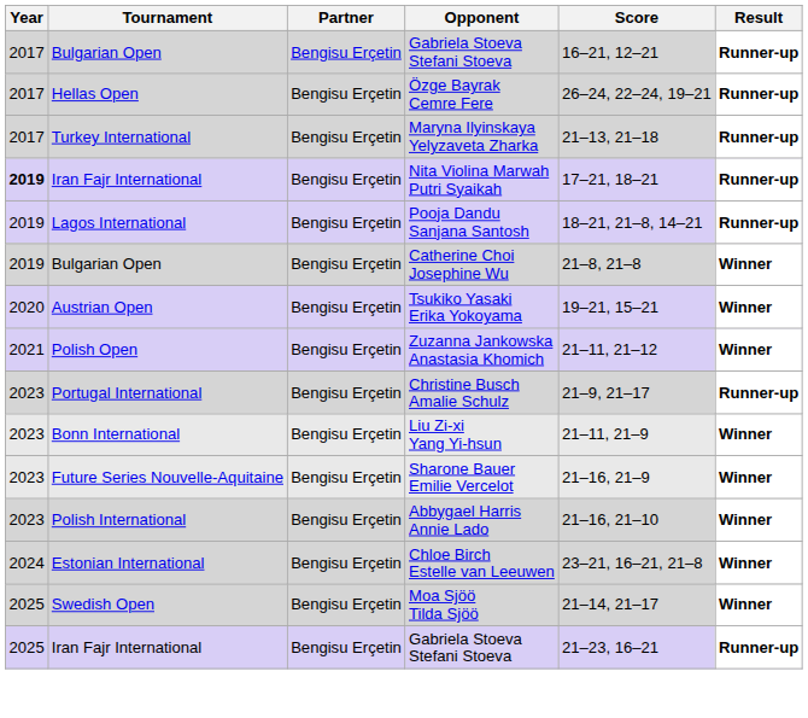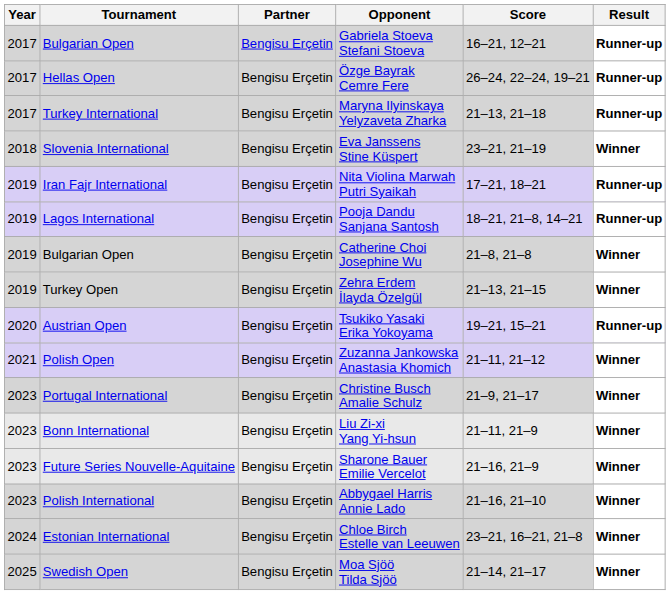+ row: 2018 | Slovenia International | Bengisu Erçetin | Eva Janssens Stine Küspert | 23–21, 21–19 | Winner
Nita Violina Marwah Putri Syaikah | Year: bold -> normal
+ row: 2019 | Turkey Open | Bengisu Erçetin | Zehra Erdem İlayda Özelgül | 21–13, 21–15 | Winner
Tsukiko Yasaki Erika Yokoyama | Result: Winner -> Runner-up
Christine Busch Amalie Schulz | Result: Runner-up -> Winner
- row: 2025 | Iran Fajr International | Bengisu Erçetin | Gabriela Stoeva Stefani Stoeva | 21–23, 16–21 | Runner-up
